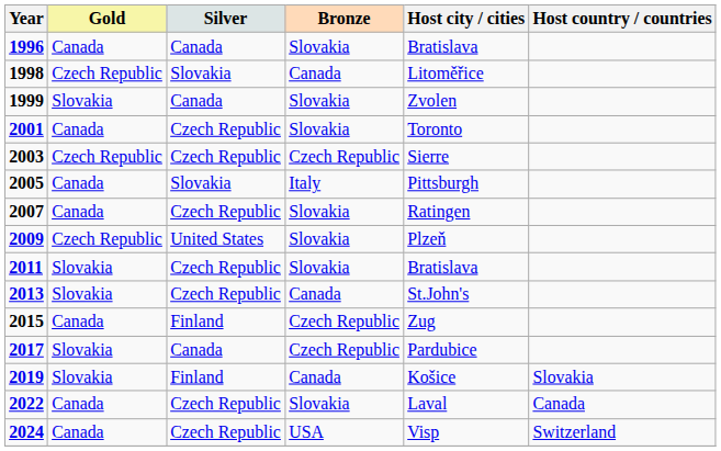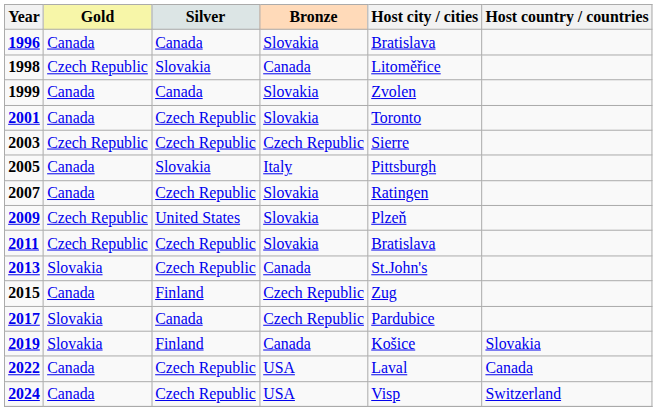1999 | Gold: Slovakia -> Canada
2011 | Gold: Slovakia -> Czech Republic
2022 | Bronze: Slovakia -> USA
